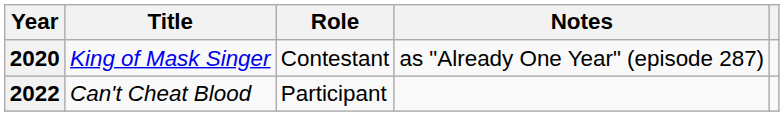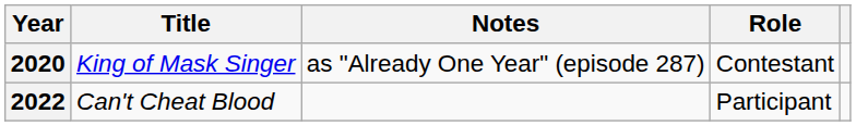columns swapped: Role <-> Notes
